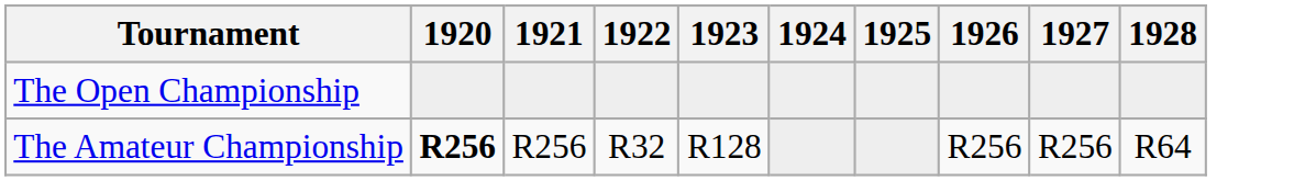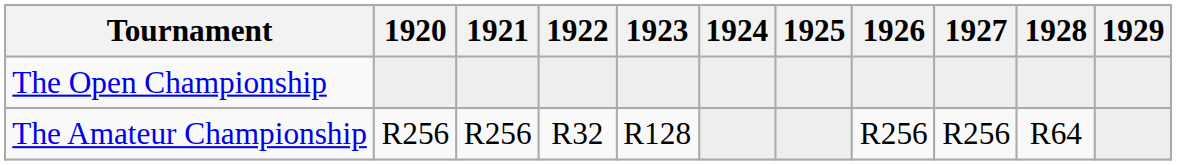+ column: 1929
The Amateur Championship | 1920: bold -> normal
